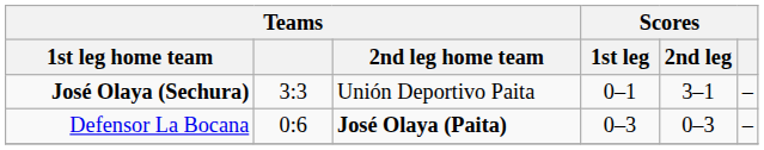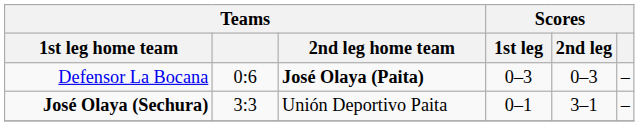rows swapped: José Olaya (Sechura) <-> Defensor La Bocana
